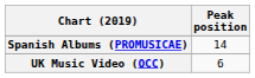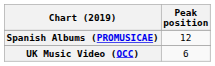Spanish Albums (PROMUSICAE) | Peak position: 14 -> 12
